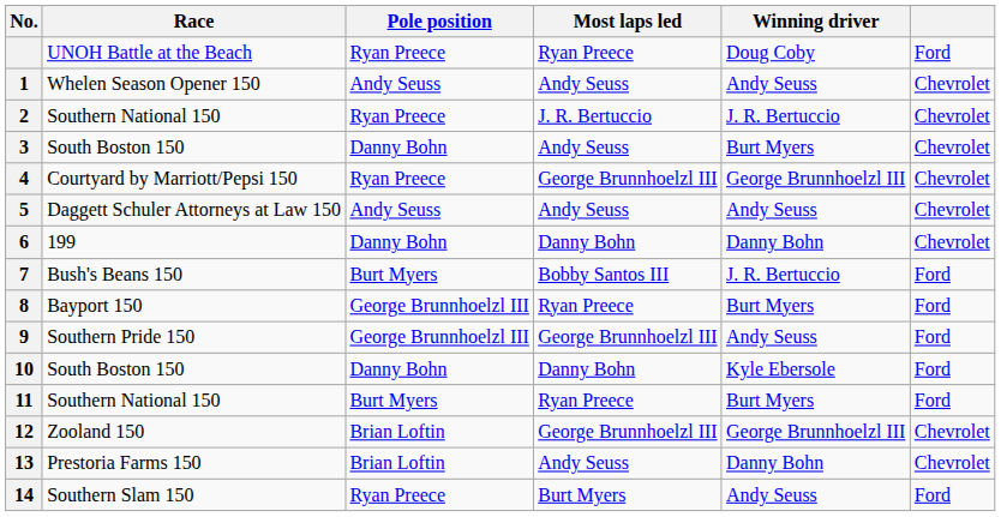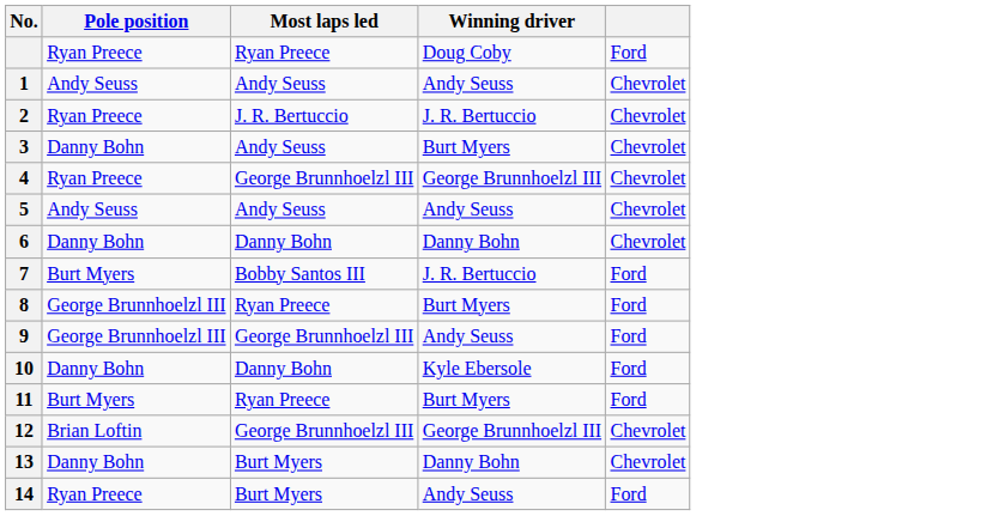- column: Race | UNOH Battle at the Beach | Whelen Season Opener 150 | Southern National 150 | South Boston 150 | Courtyard by Marriott/Pepsi 150 | Daggett Schuler Attorneys at Law 150 | 199 | Bush's Beans 150 | Bayport 150 | Southern Pride 150 | South Boston 150 | Southern National 150 | Zooland 150 | Prestoria Farms 150 | Southern Slam 150
13 | Pole position: Brian Loftin -> Danny Bohn
13 | Most laps led: Andy Seuss -> Burt Myers
